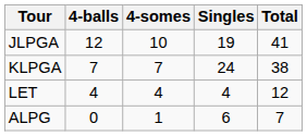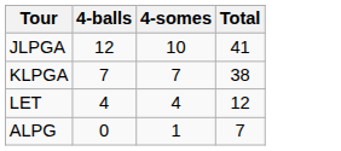- column: Singles | 19 | 24 | 4 | 6
